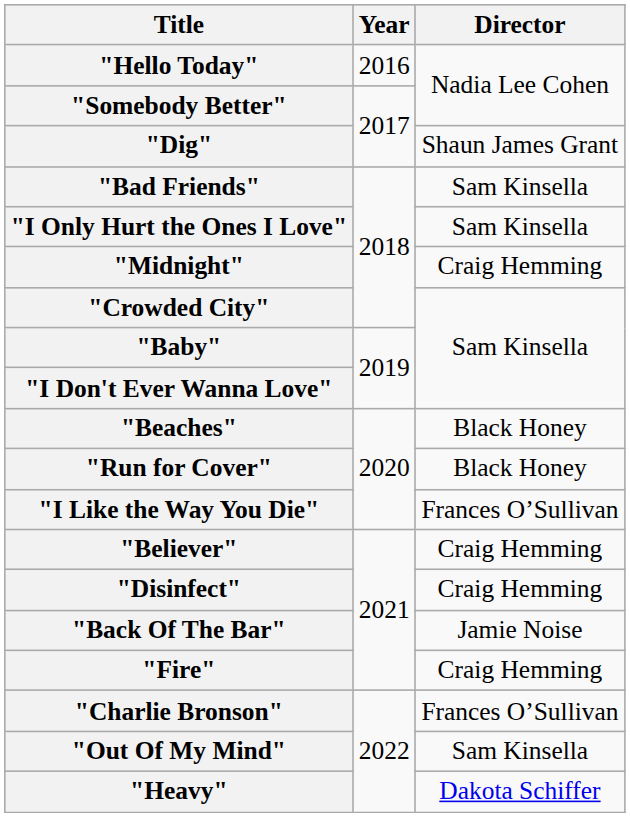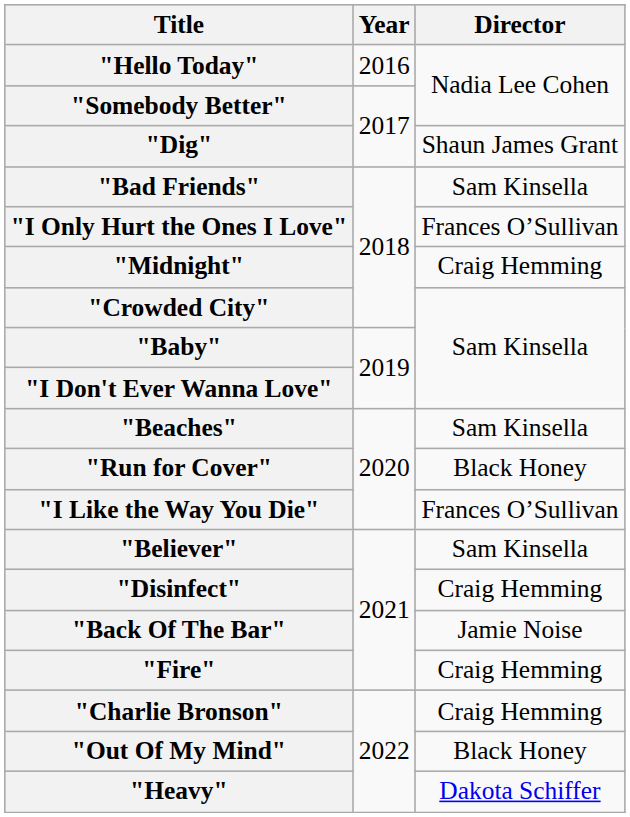"I Only Hurt the Ones I Love" | Director: Sam Kinsella -> Frances O’Sullivan
"Beaches" | Director: Black Honey -> Sam Kinsella
"Believer" | Director: Craig Hemming -> Sam Kinsella
"Charlie Bronson" | Director: Frances O’Sullivan -> Craig Hemming
"Out Of My Mind" | Director: Sam Kinsella -> Black Honey
